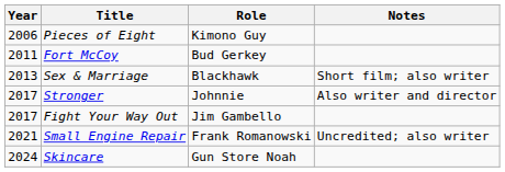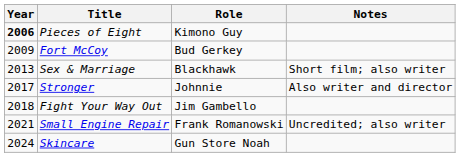Pieces of Eight | Year: normal -> bold
Fort McCoy | Year: 2011 -> 2009
Fight Your Way Out | Year: 2017 -> 2018
